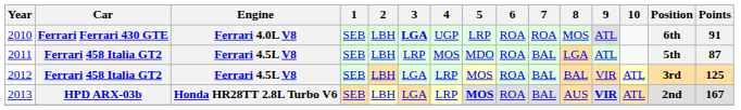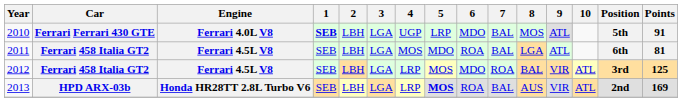2010 | 1: normal -> bold
2010 | 3: bold -> normal
2010 | 6: ROA -> MDO
2010 | 7: ROA -> BAL
2010 | Position: 6th -> 5th
2011 | 3: LRP -> LGA
2011 | Position: 5th -> 6th
2011 | Points: 87 -> 81
2012 | 6: ROA -> MDO
2012 | 7: BAL -> ROA
2013 | 9: bold -> normal
2013 | Points: 167 -> 169
